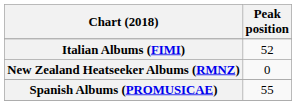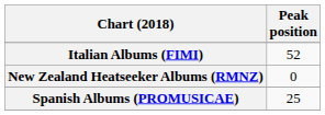Spanish Albums (PROMUSICAE) | Peak position: 55 -> 25
